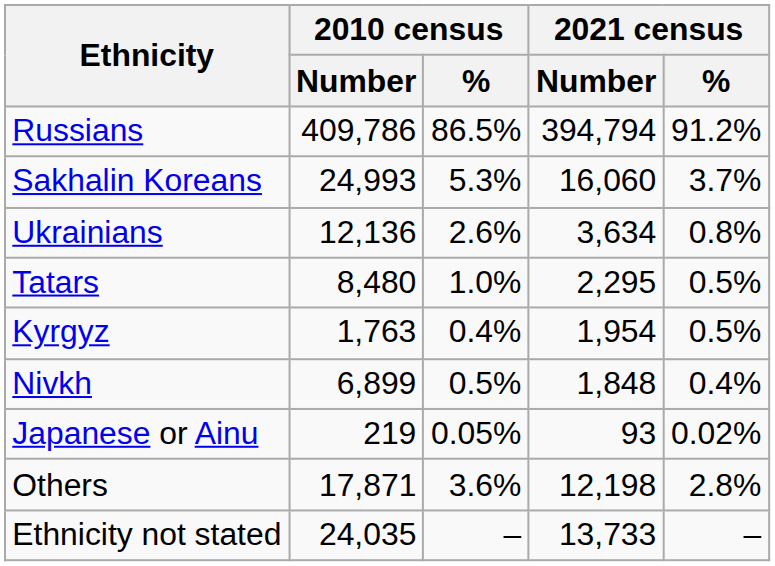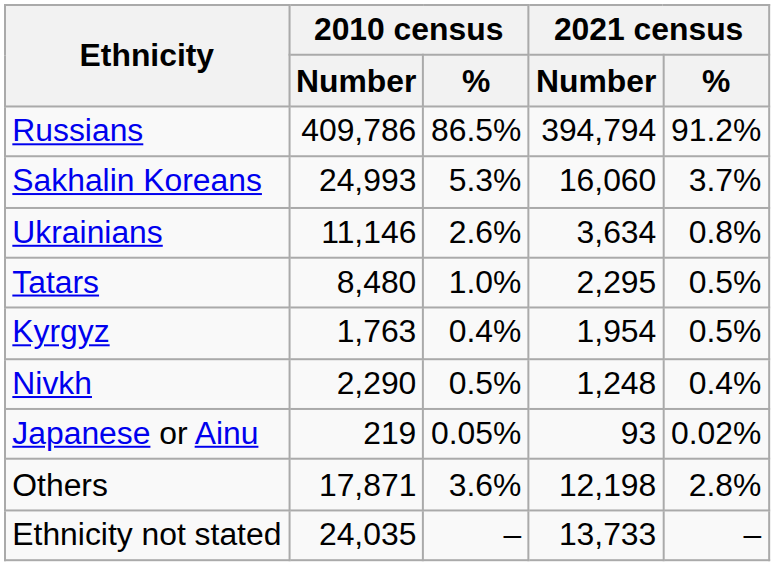Ukrainians | 2010 census / Number: 12,136 -> 11,146
Nivkh | 2010 census / Number: 6,899 -> 2,290
Nivkh | 2021 census / Number: 1,848 -> 1,248
